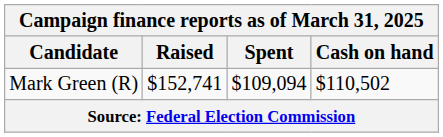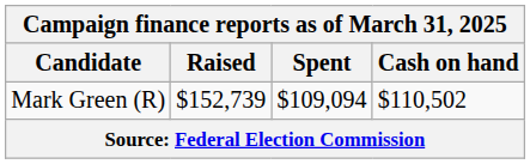Mark Green (R) | Raised: $152,741 -> $152,739
